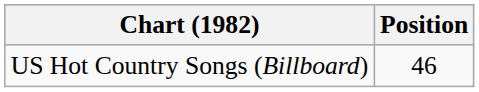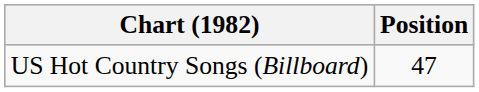US Hot Country Songs (Billboard) | Position: 46 -> 47
